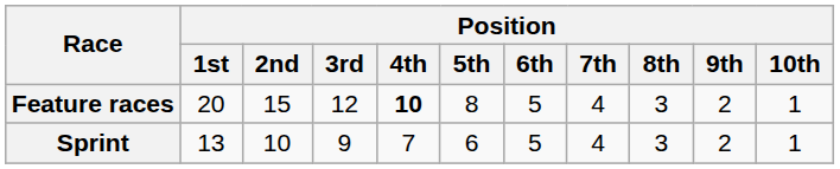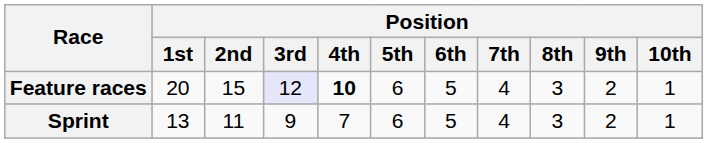Feature races | Position / 3rd: no background -> lavender background
Feature races | Position / 5th: 8 -> 6
Sprint | Position / 2nd: 10 -> 11
